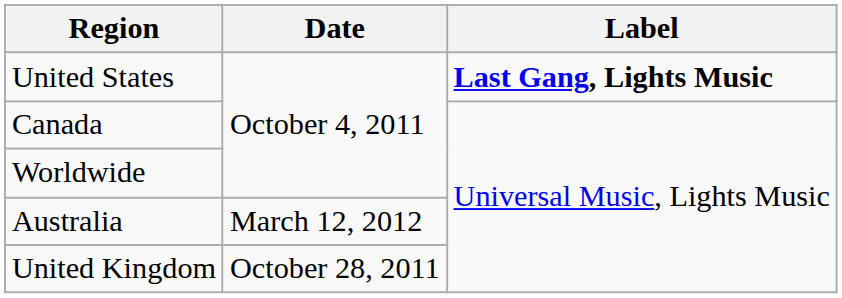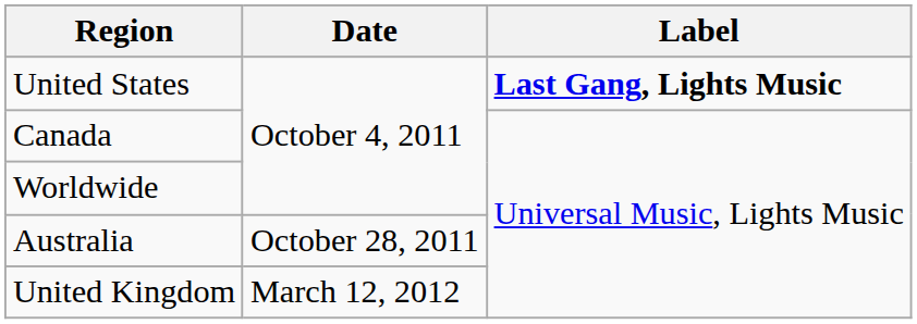Australia | Date: March 12, 2012 -> October 28, 2011
United Kingdom | Date: October 28, 2011 -> March 12, 2012
